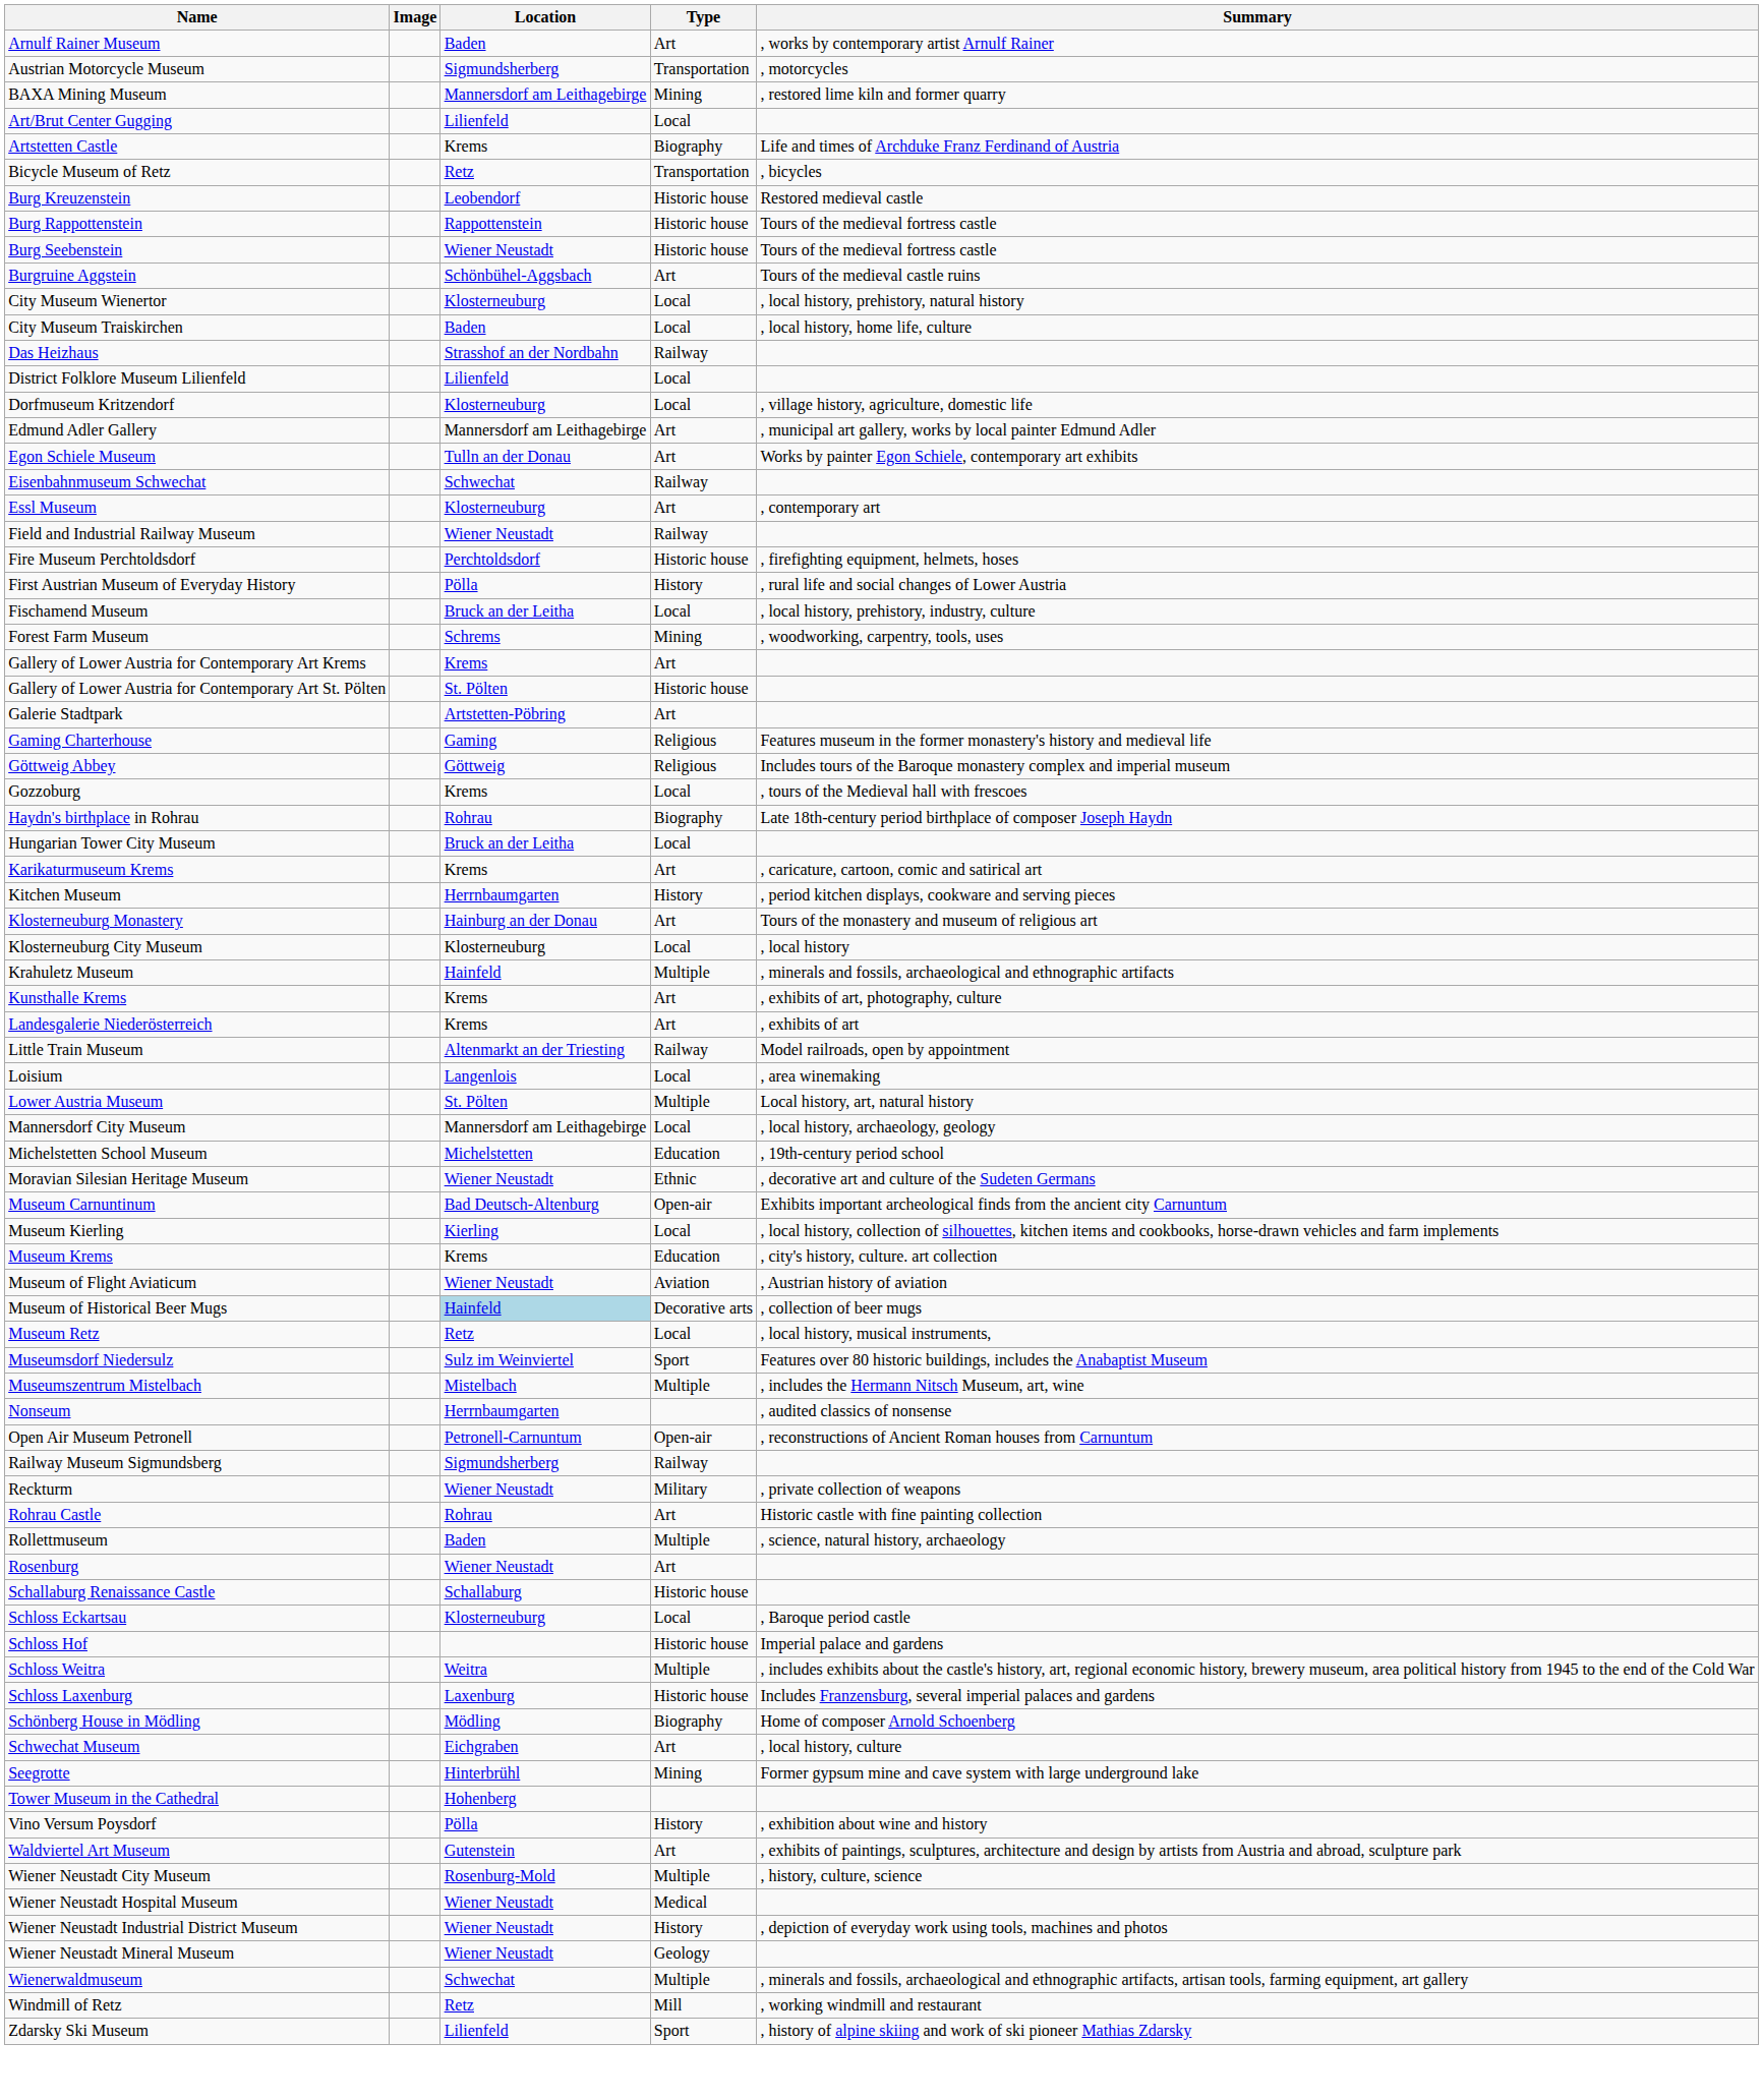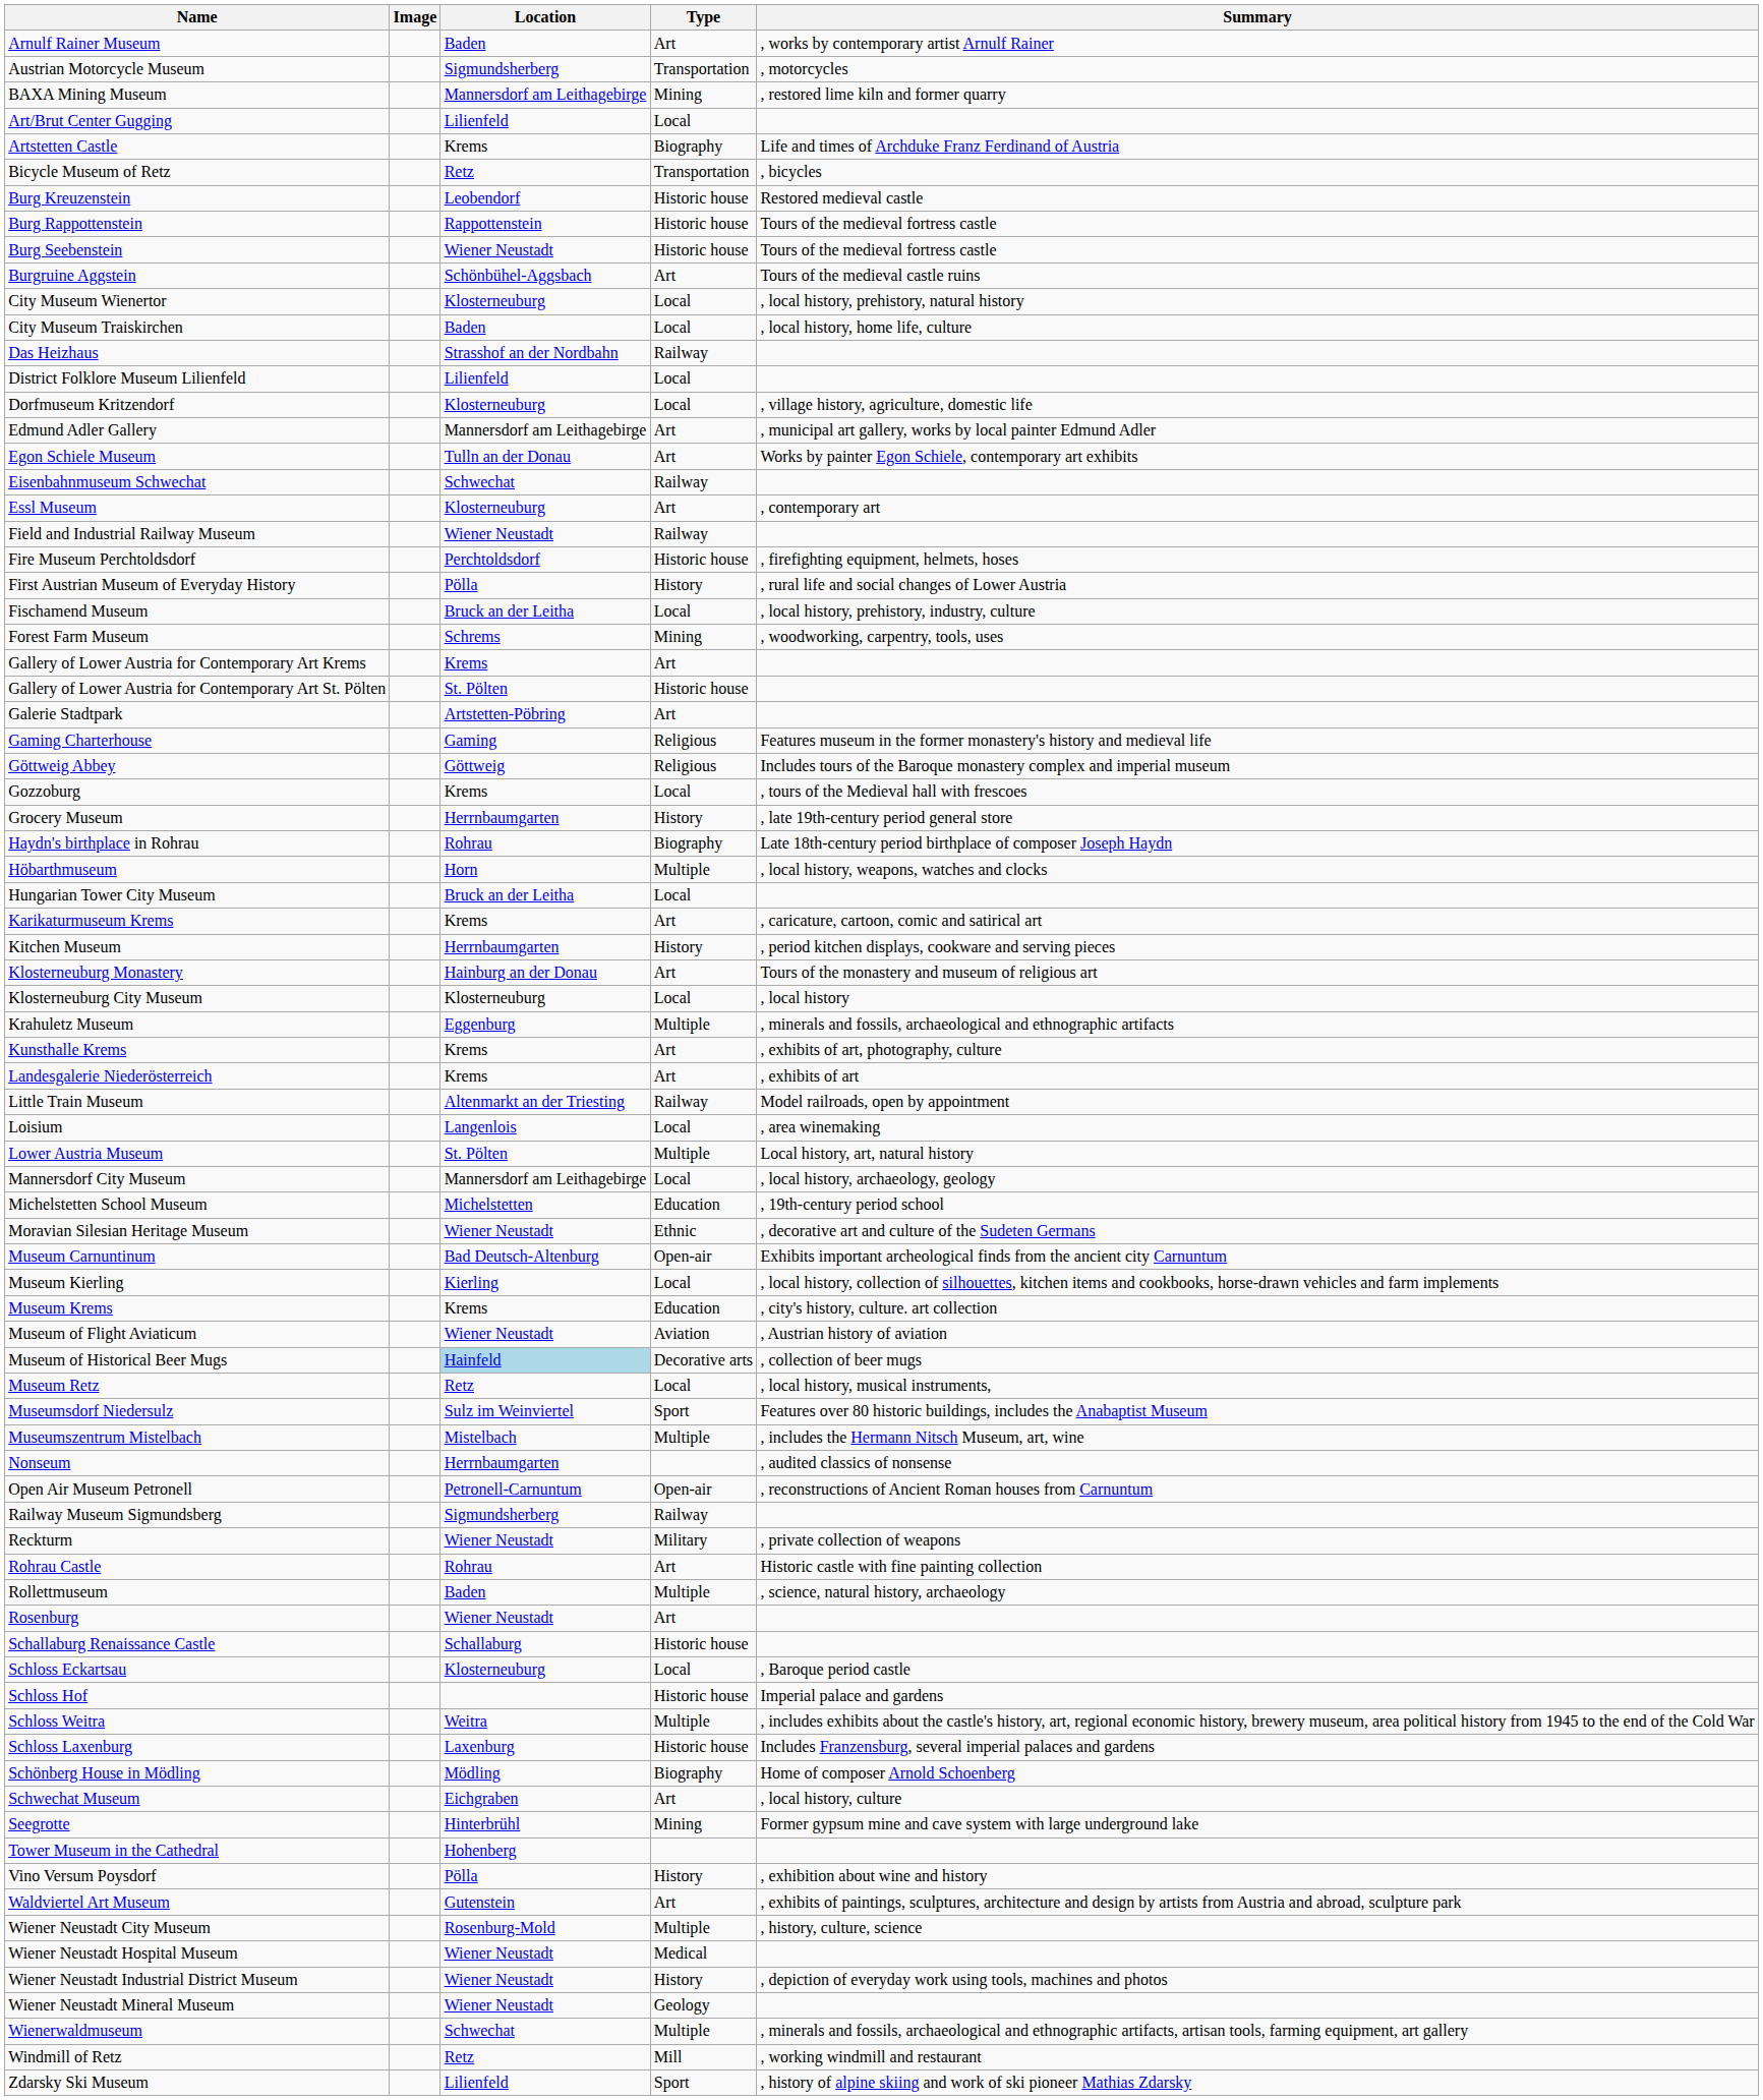+ row: Grocery Museum | Herrnbaumgarten | History | , late 19th-century period general store
+ row: Höbarthmuseum | Horn | Multiple | , local history, weapons, watches and clocks
Krahuletz Museum | Location: Hainfeld -> Eggenburg
